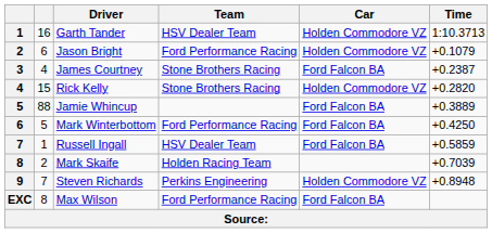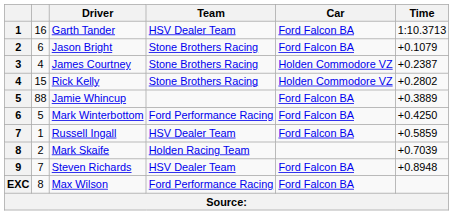Garth Tander | Car: Holden Commodore VZ -> Ford Falcon BA
Jason Bright | Team: Ford Performance Racing -> Stone Brothers Racing
Jason Bright | Car: Holden Commodore VZ -> Ford Falcon BA
James Courtney | Car: Ford Falcon BA -> Holden Commodore VZ
Rick Kelly | Time: +0.2820 -> +0.2802
Steven Richards | Team: Perkins Engineering -> HSV Dealer Team
Steven Richards | Car: Holden Commodore VZ -> Ford Falcon BA
